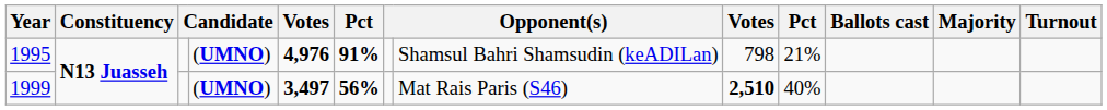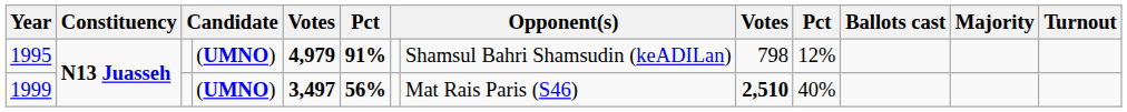1995 | column 5: 4,976 -> 4,979
1995 | column 10: 21% -> 12%
